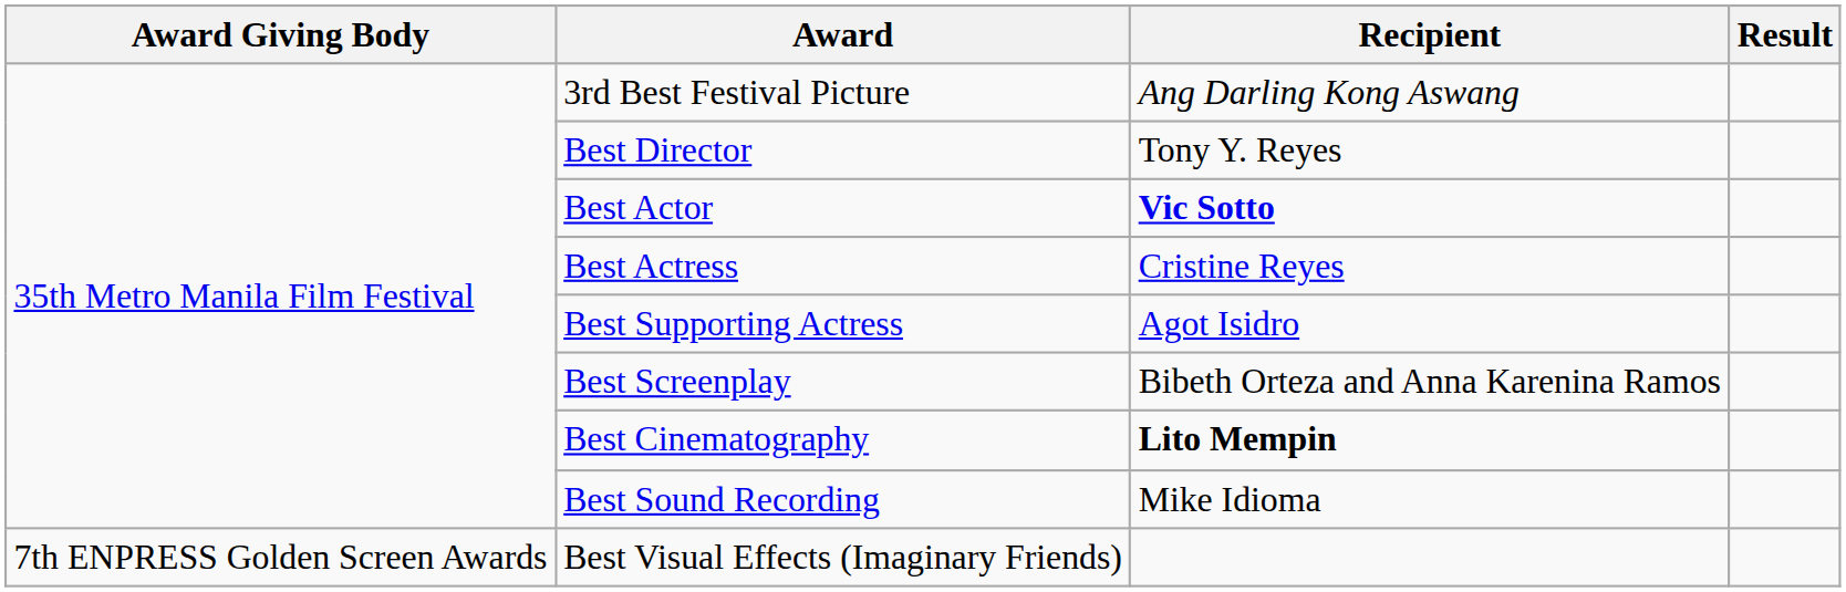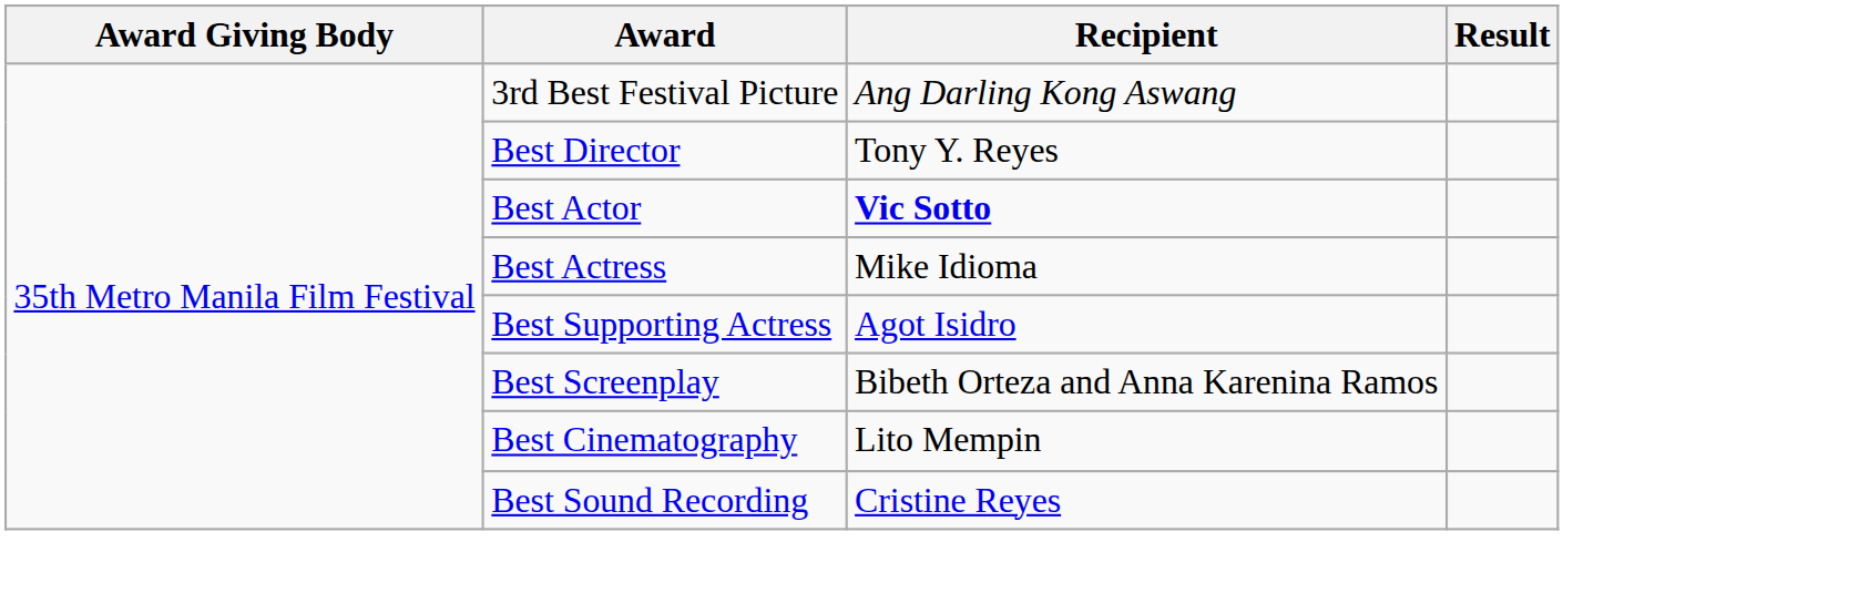Best Actress | Recipient: Cristine Reyes -> Mike Idioma
Best Cinematography | Recipient: bold -> normal
Best Sound Recording | Recipient: Mike Idioma -> Cristine Reyes
- row: 7th ENPRESS Golden Screen Awards | Best Visual Effects (Imaginary Friends)
